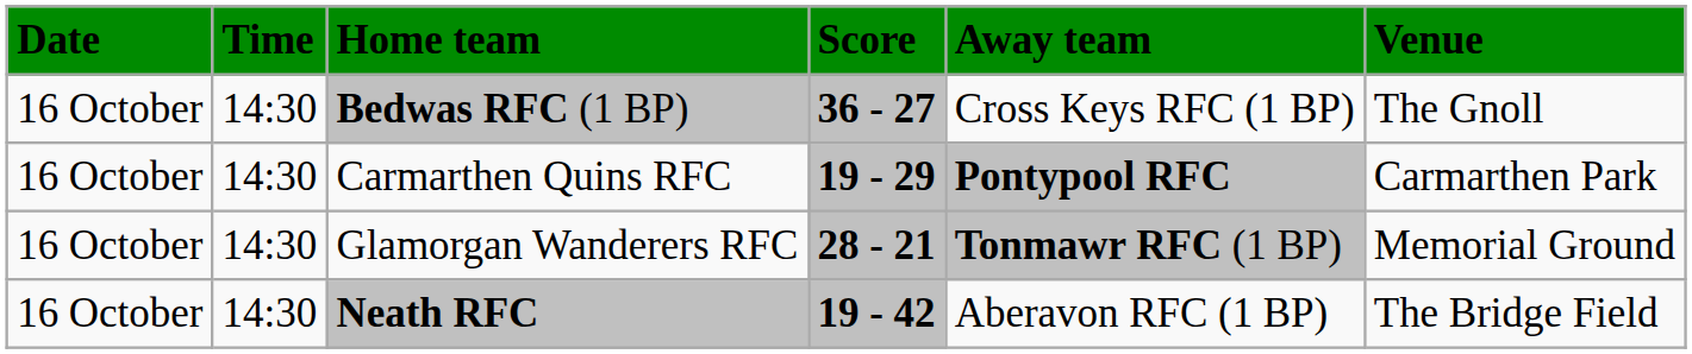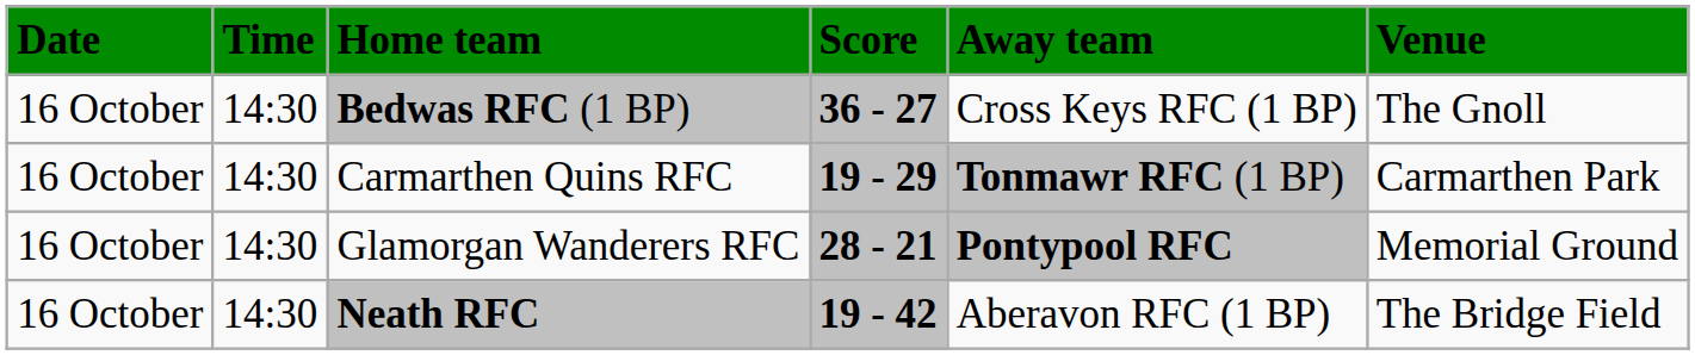Carmarthen Quins RFC | Away team: Pontypool RFC -> Tonmawr RFC (1 BP)
Glamorgan Wanderers RFC | Away team: Tonmawr RFC (1 BP) -> Pontypool RFC
